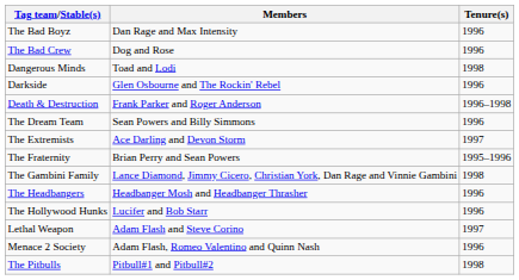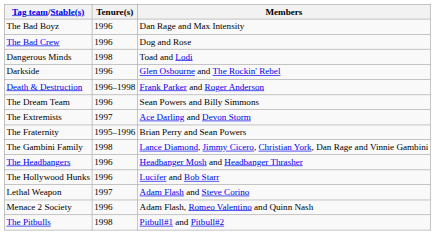columns swapped: Members <-> Tenure(s)
